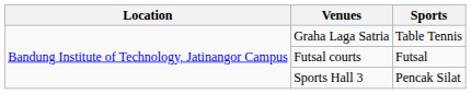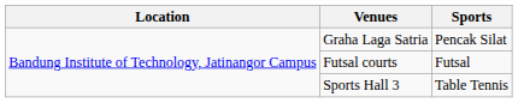Graha Laga Satria | Sports: Table Tennis -> Pencak Silat
Sports Hall 3 | Sports: Pencak Silat -> Table Tennis
